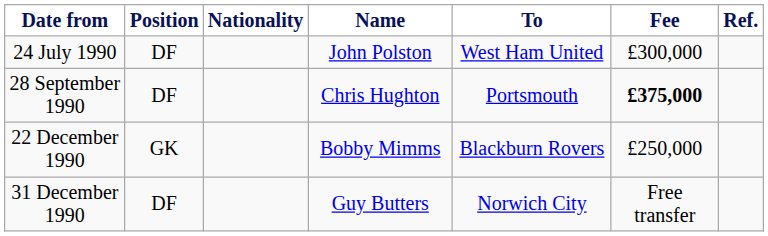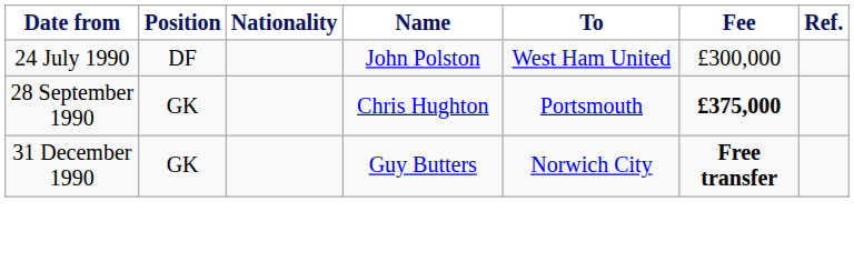28 September 1990 | Position: DF -> GK
- row: 22 December 1990 | GK | Bobby Mimms | Blackburn Rovers | £250,000
31 December 1990 | Position: DF -> GK
31 December 1990 | Fee: normal -> bold
